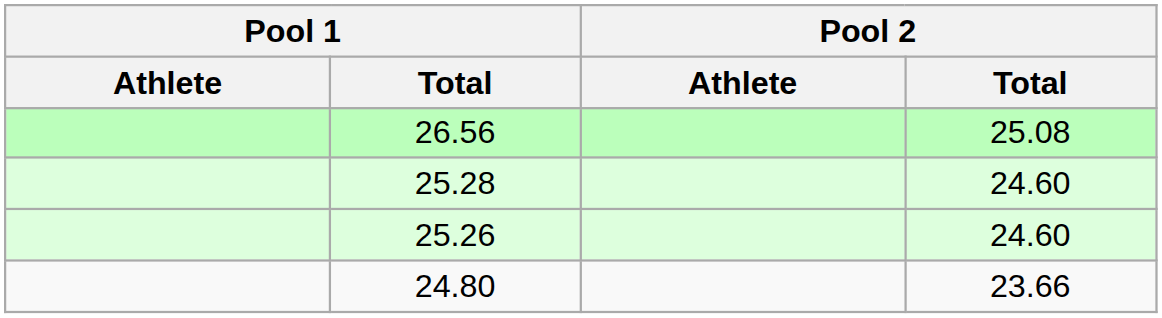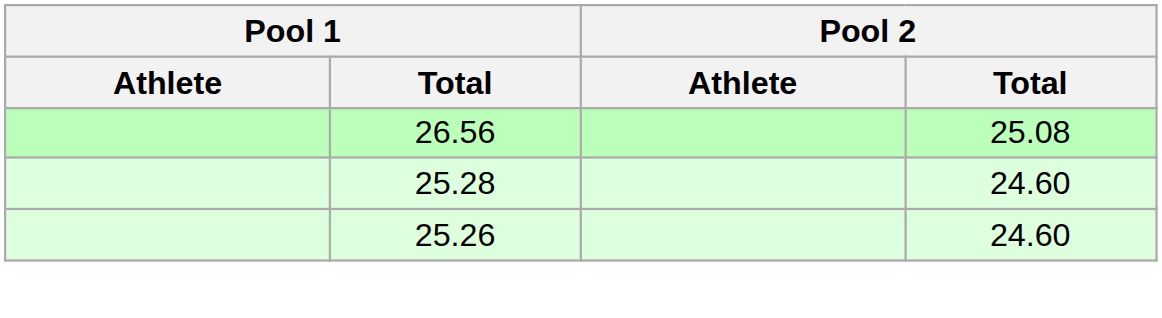- row: 24.80 | 23.66
